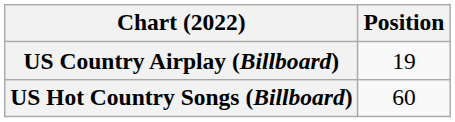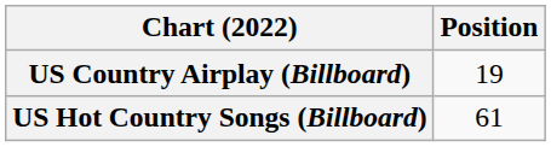US Hot Country Songs (Billboard) | Position: 60 -> 61
